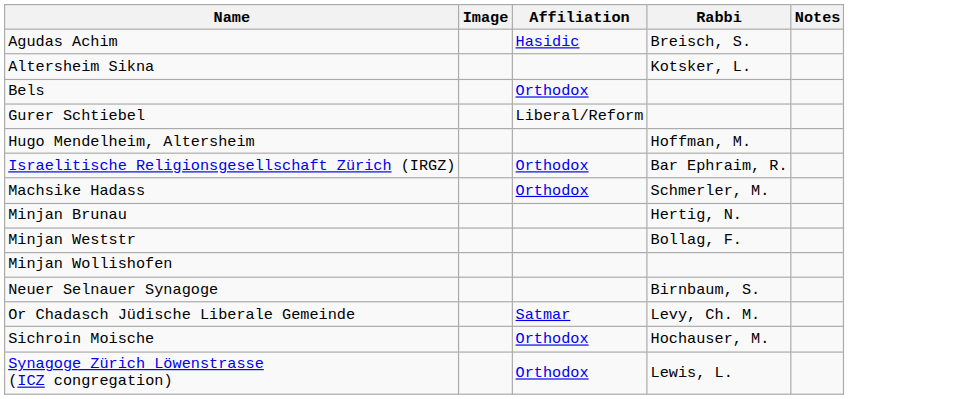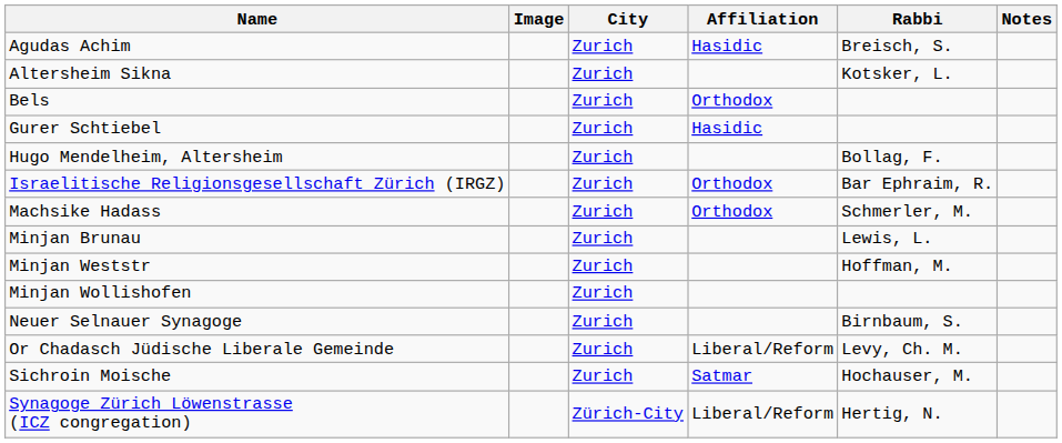+ column: City | Zurich | Zurich | Zurich | Zurich | Zurich | Zurich | Zurich | Zurich | Zurich | Zurich | Zurich | Zurich | Zurich | Zürich-City
Gurer Schtiebel | Affiliation: Liberal/Reform -> Hasidic
Hugo Mendelheim, Altersheim | Rabbi: Hoffman, M. -> Bollag, F.
Minjan Brunau | Rabbi: Hertig, N. -> Lewis, L.
Minjan Weststr | Rabbi: Bollag, F. -> Hoffman, M.
Or Chadasch Jüdische Liberale Gemeinde | Affiliation: Satmar -> Liberal/Reform
Sichroin Moische | Affiliation: Orthodox -> Satmar
Synagoge Zürich Löwenstrasse (ICZ congregation) | Affiliation: Orthodox -> Liberal/Reform
Synagoge Zürich Löwenstrasse (ICZ congregation) | Rabbi: Lewis, L. -> Hertig, N.
